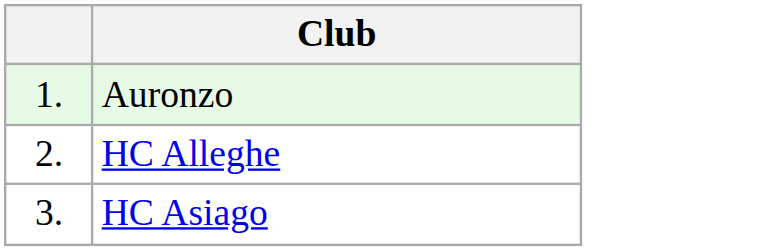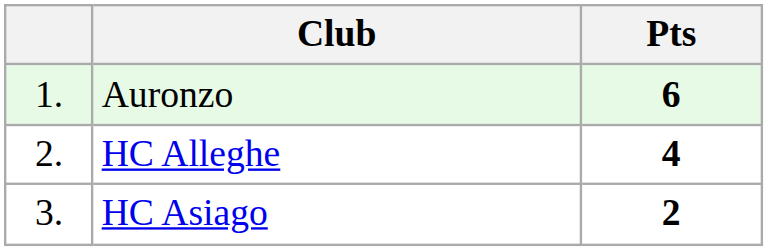+ column: Pts | 6 | 4 | 2
